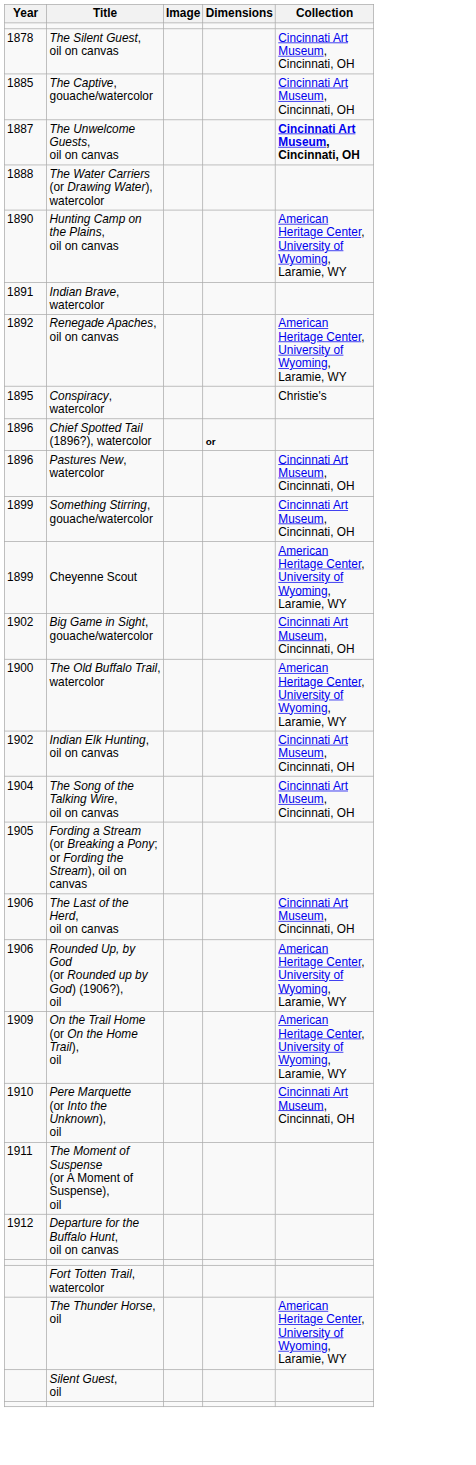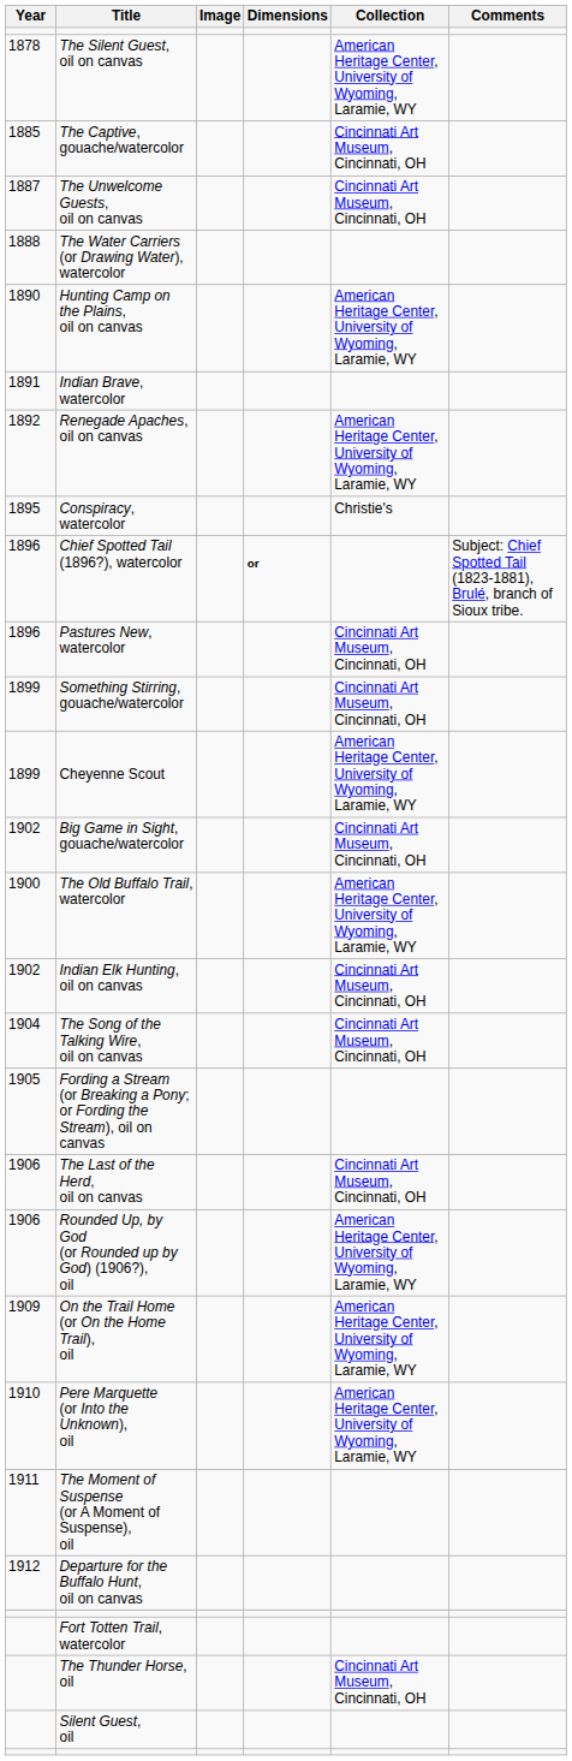+ column: Comments | Subject: Chief Spotted Tail (1823-1881), Brulé, branch of Sioux tribe.
The Silent Guest, oil on canvas | Collection: Cincinnati Art Museum, Cincinnati, OH -> American Heritage Center, University of Wyoming, Laramie, WY
The Unwelcome Guests, oil on canvas | Collection: bold -> normal
Pere Marquette (or Into the Unknown), oil | Collection: Cincinnati Art Museum, Cincinnati, OH -> American Heritage Center, University of Wyoming, Laramie, WY
The Thunder Horse, oil | Collection: American Heritage Center, University of Wyoming, Laramie, WY -> Cincinnati Art Museum, Cincinnati, OH
